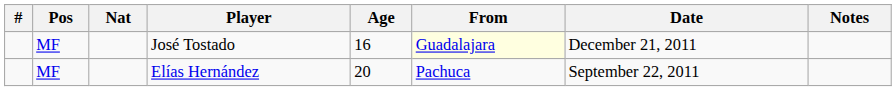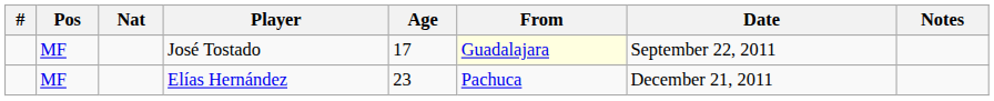José Tostado | Age: 16 -> 17
José Tostado | Date: December 21, 2011 -> September 22, 2011
Elías Hernández | Age: 20 -> 23
Elías Hernández | Date: September 22, 2011 -> December 21, 2011
